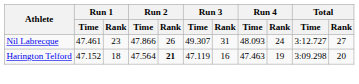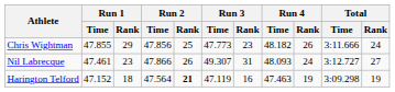+ row: Chris Wightman | 47.855 | 29 | 47.856 | 25 | 47.773 | 23 | 48.182 | 26 | 3:11.666 | 24
Harington Telford | Total / Rank: 20 -> 19
